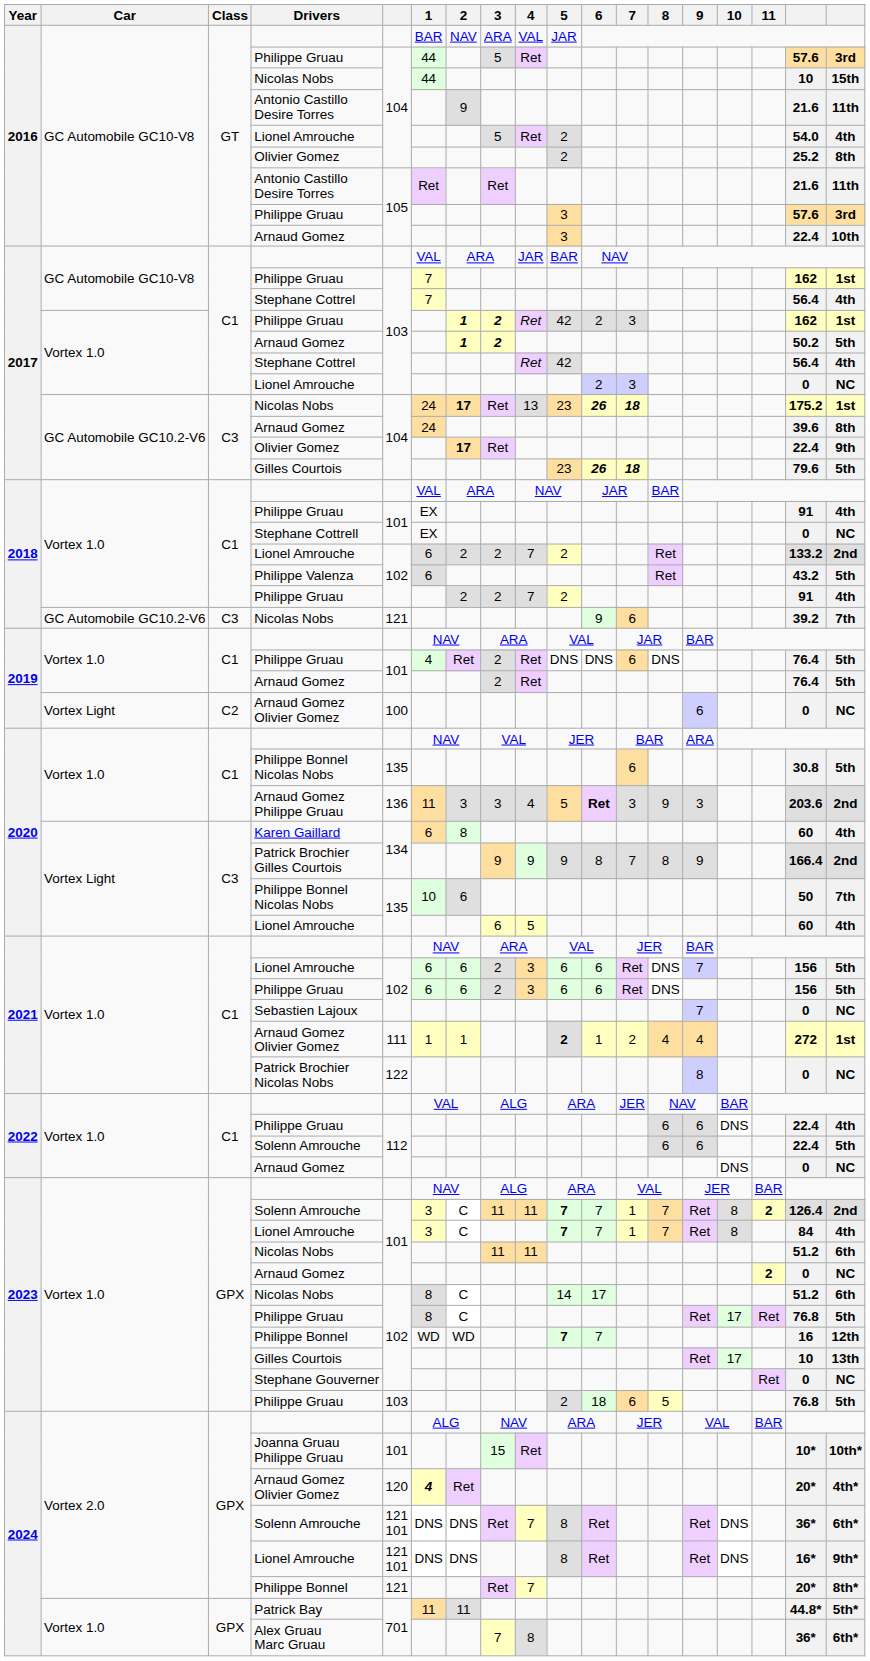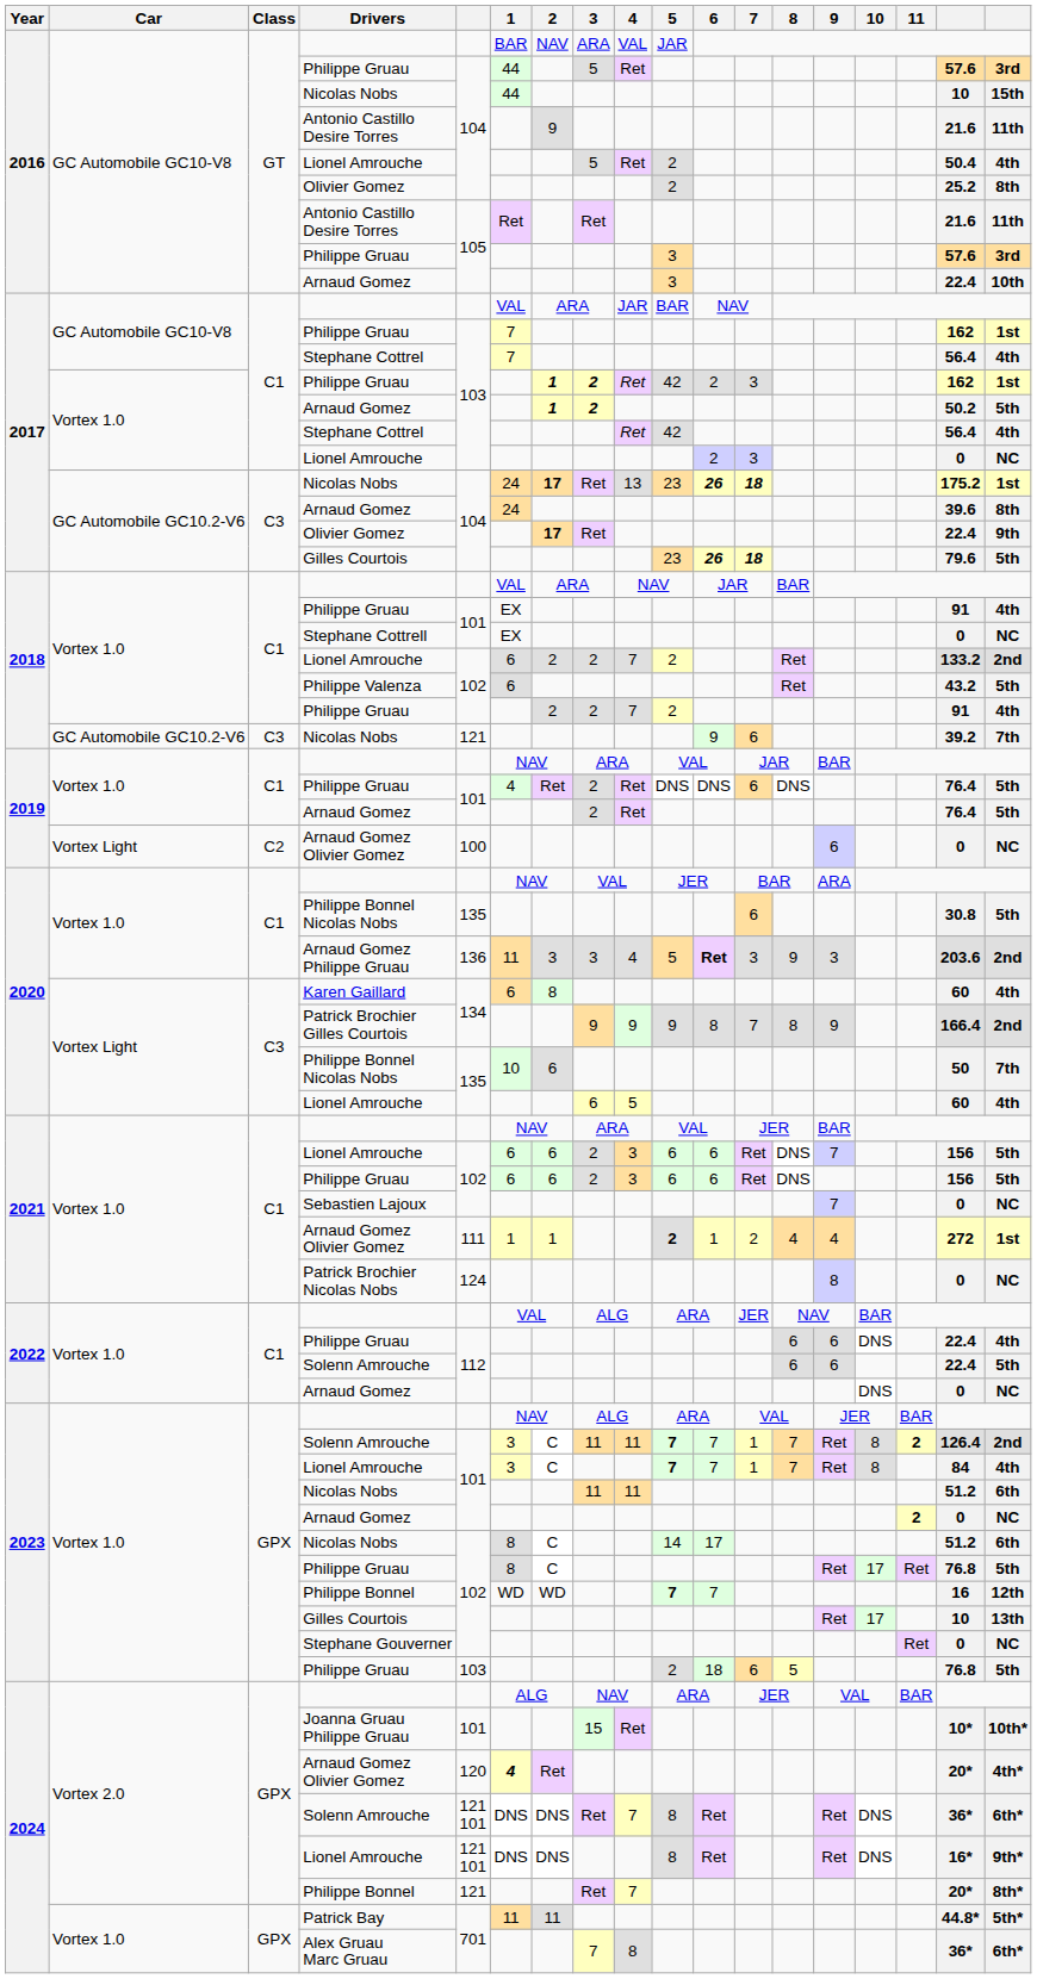2016 / Lionel Amrouche | column 17: 54.0 -> 50.4
Patrick Brochier Nicolas Nobs | column 5: 122 -> 124
